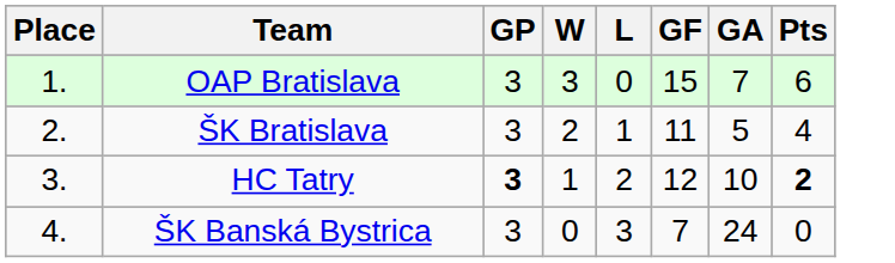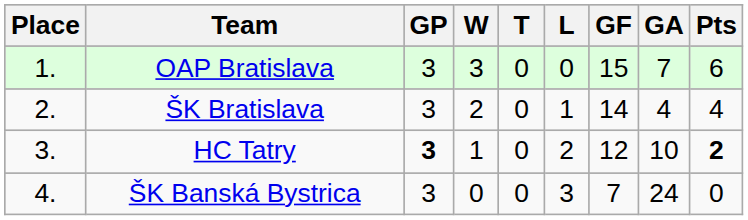+ column: T | 0 | 0 | 0 | 0
ŠK Bratislava | GF: 11 -> 14
ŠK Bratislava | GA: 5 -> 4
